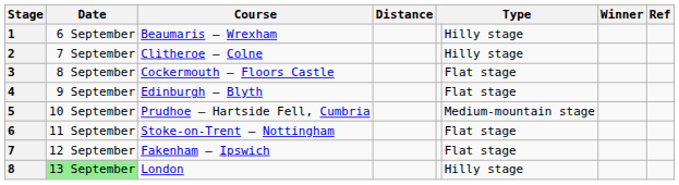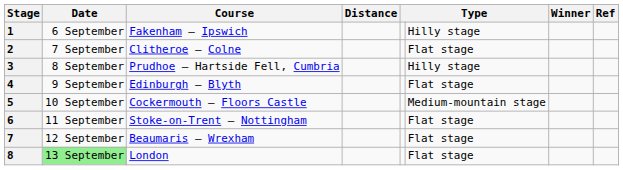1 | Course: Beaumaris – Wrexham -> Fakenham – Ipswich
2 | column 6: Hilly stage -> Flat stage
3 | Course: Cockermouth – Floors Castle -> Prudhoe – Hartside Fell, Cumbria
3 | column 6: Flat stage -> Hilly stage
5 | Course: Prudhoe – Hartside Fell, Cumbria -> Cockermouth – Floors Castle
7 | Course: Fakenham – Ipswich -> Beaumaris – Wrexham
8 | column 6: Hilly stage -> Flat stage
